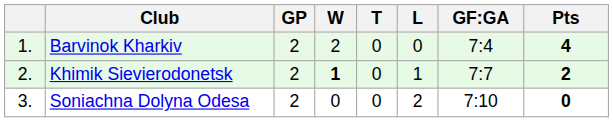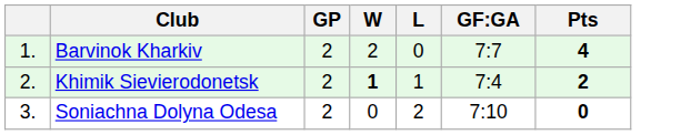- column: T | 0 | 0 | 0
Barvinok Kharkiv | GF:GA: 7:4 -> 7:7
Khimik Sievierodonetsk | GF:GA: 7:7 -> 7:4
